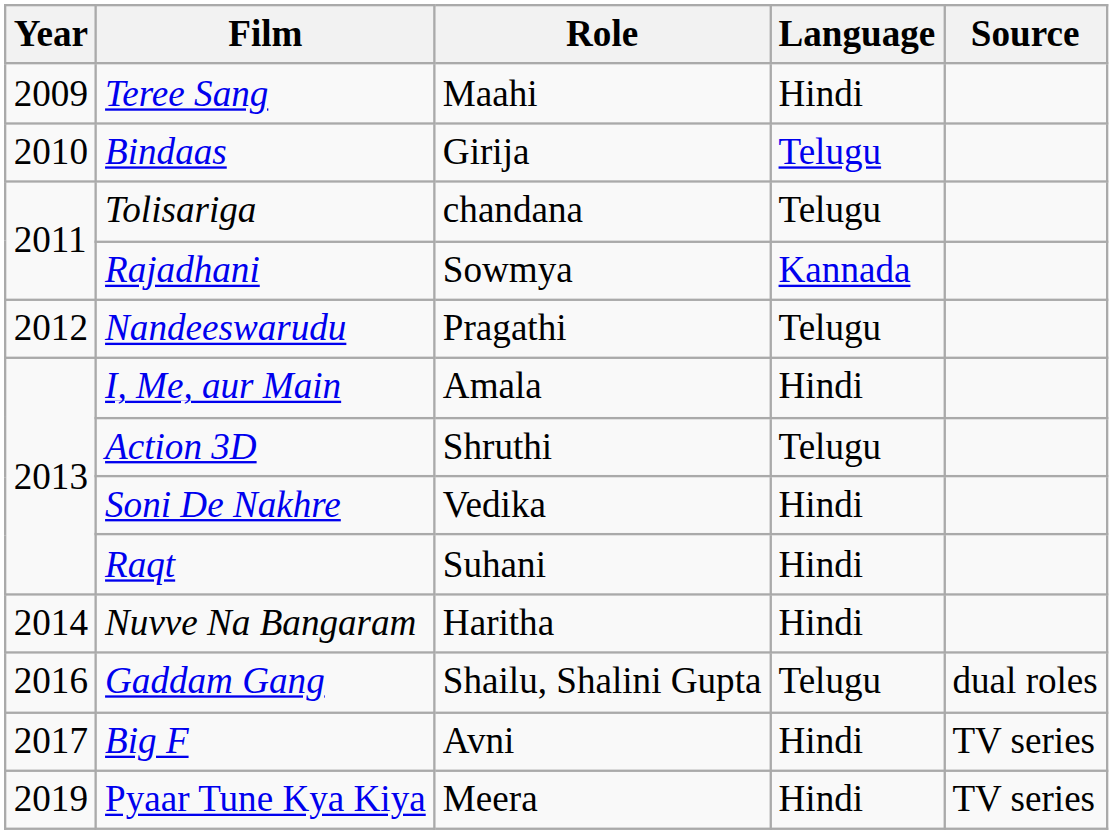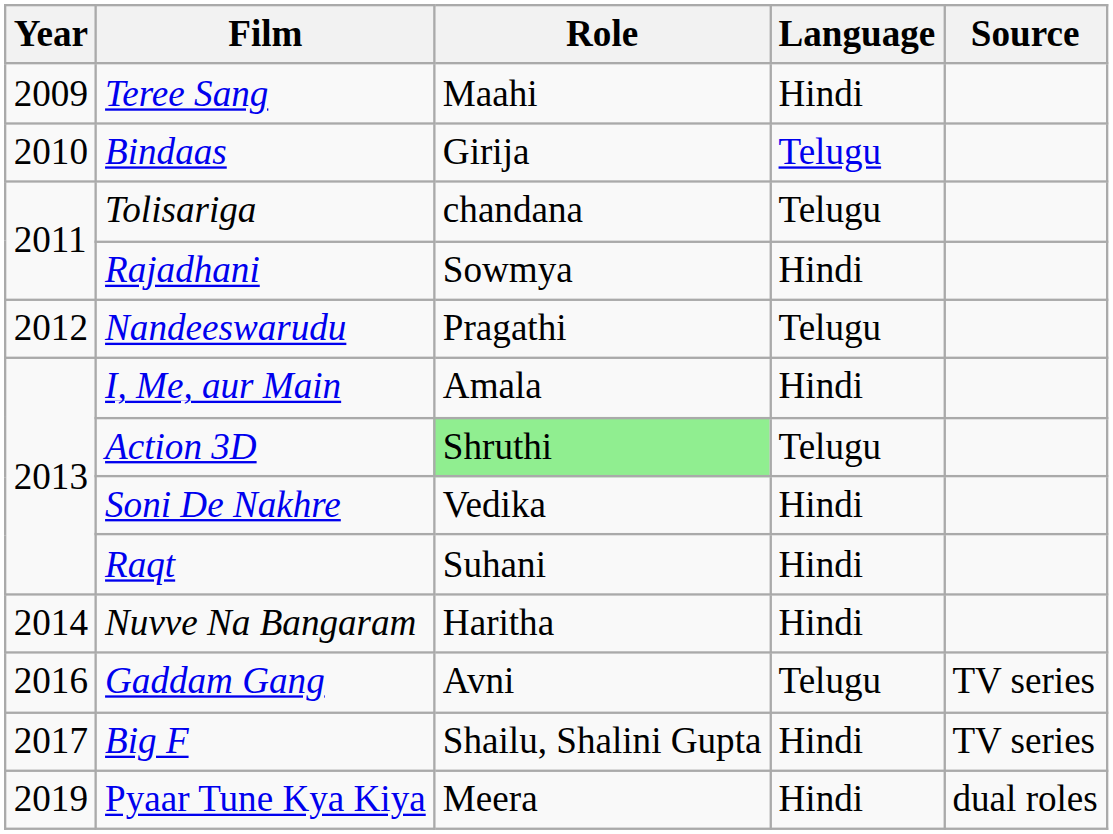Rajadhani | Language: Kannada -> Hindi
Action 3D | Role: no background -> lightgreen background
Gaddam Gang | Role: Shailu, Shalini Gupta -> Avni
Gaddam Gang | Source: dual roles -> TV series
Big F | Role: Avni -> Shailu, Shalini Gupta
Pyaar Tune Kya Kiya | Source: TV series -> dual roles
